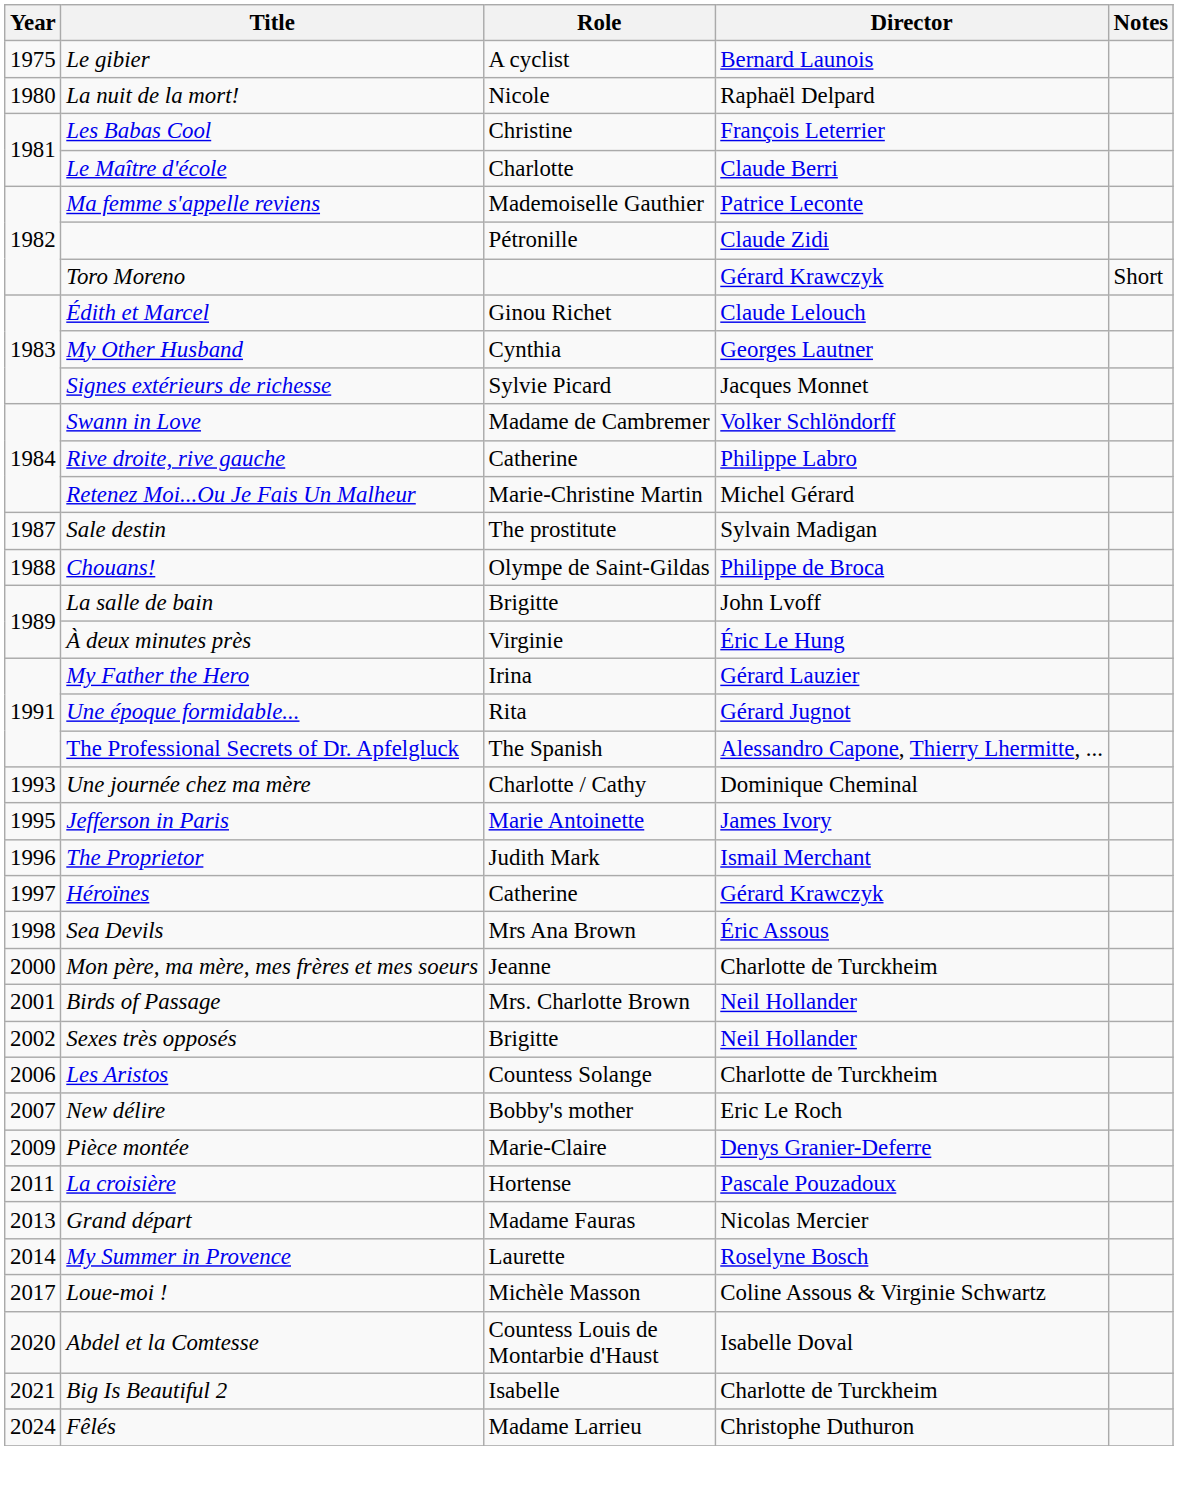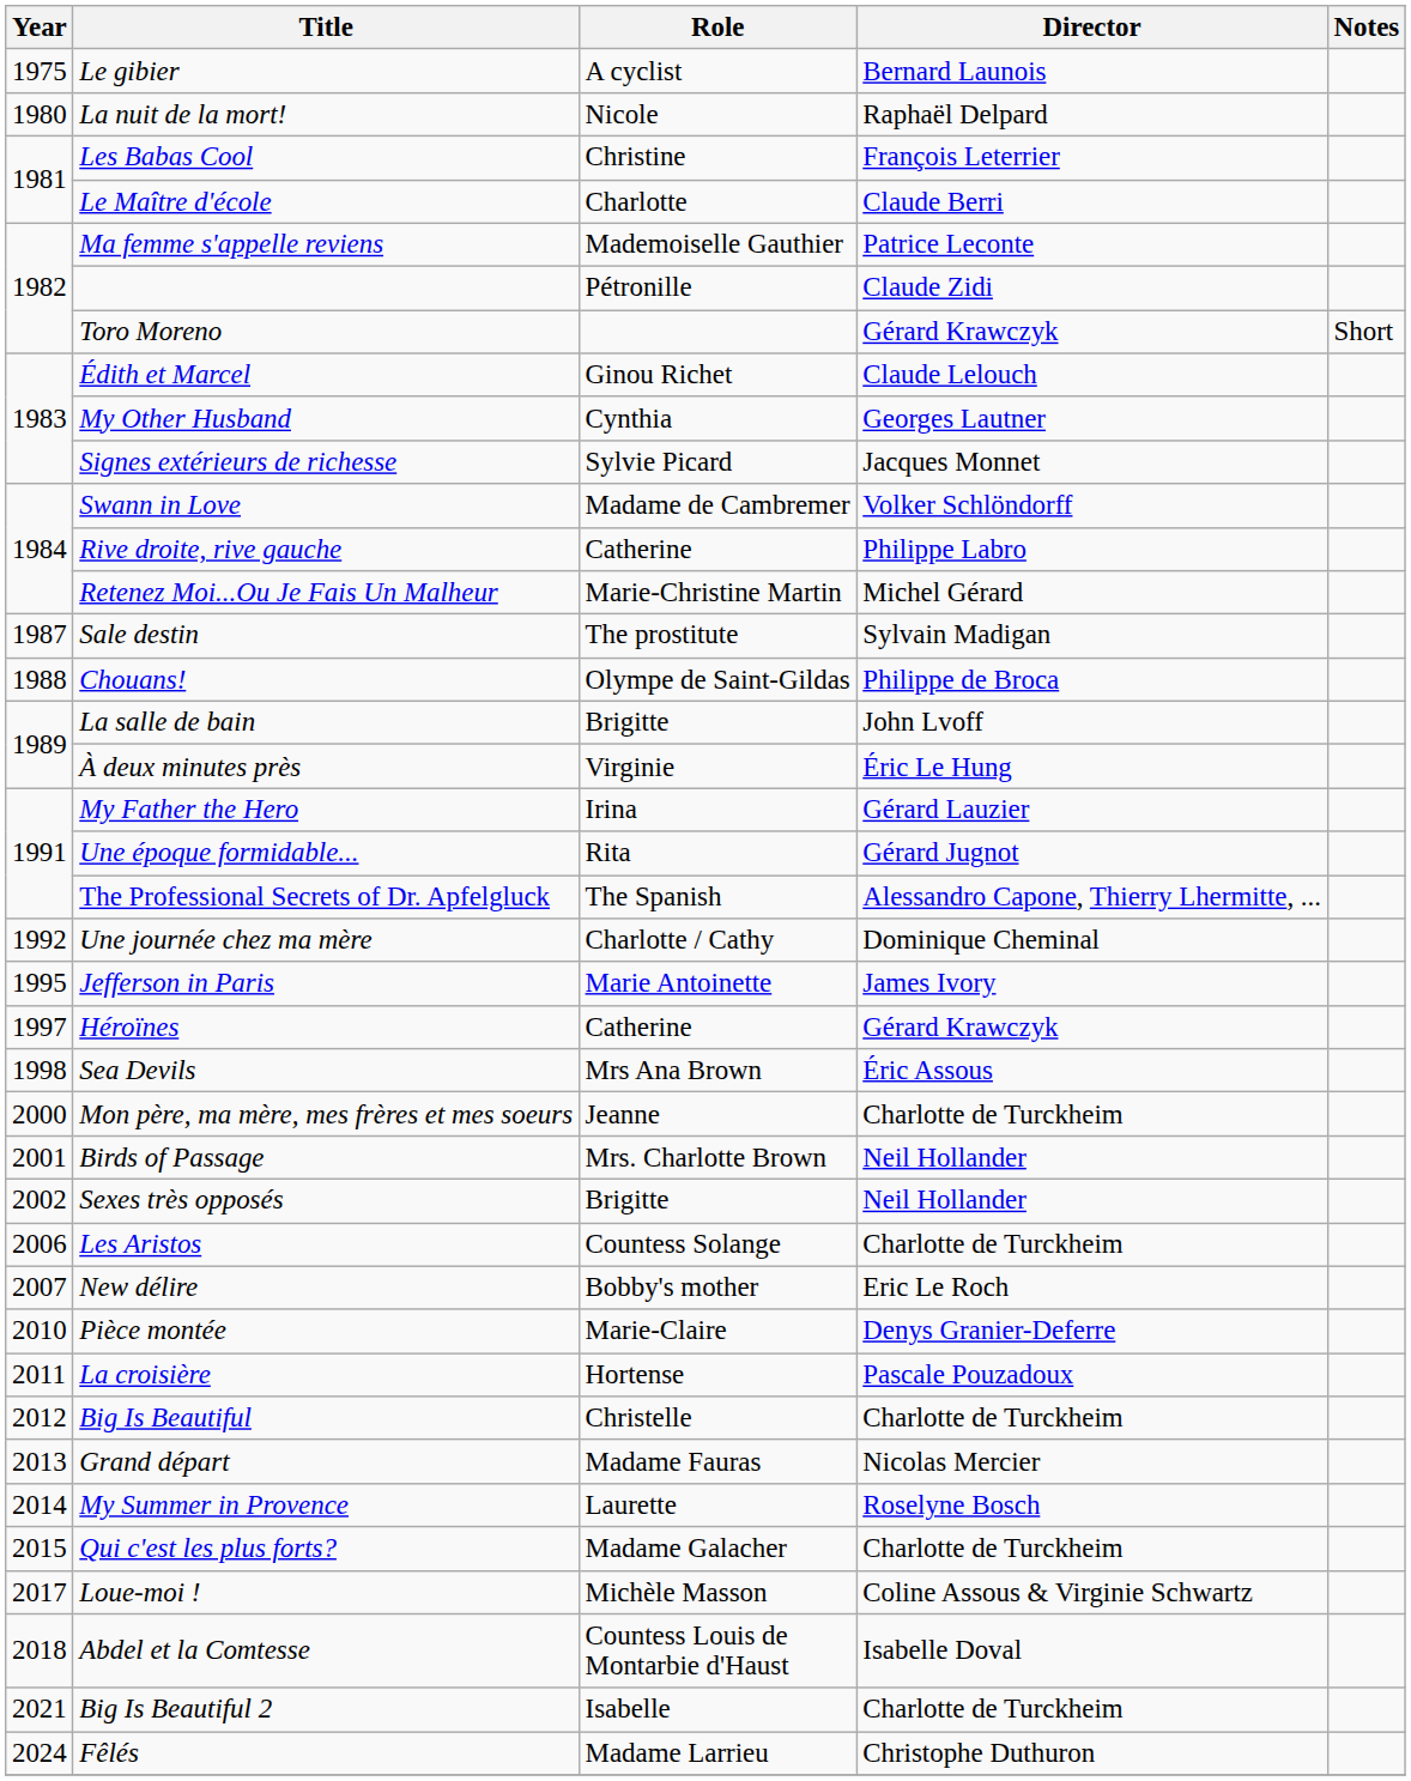Une journée chez ma mère | Year: 1993 -> 1992
- row: 1996 | The Proprietor | Judith Mark | Ismail Merchant
Pièce montée | Year: 2009 -> 2010
+ row: 2012 | Big Is Beautiful | Christelle | Charlotte de Turckheim
+ row: 2015 | Qui c'est les plus forts? | Madame Galacher | Charlotte de Turckheim
Abdel et la Comtesse | Year: 2020 -> 2018
